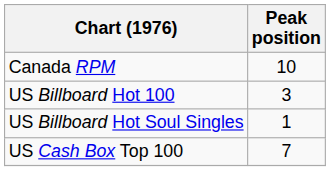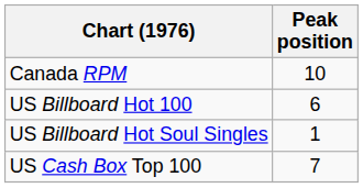US Billboard Hot 100 | Peak position: 3 -> 6
